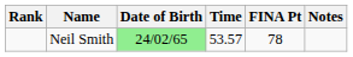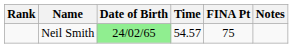Neil Smith | Time: 53.57 -> 54.57
Neil Smith | FINA Pt: 78 -> 75
